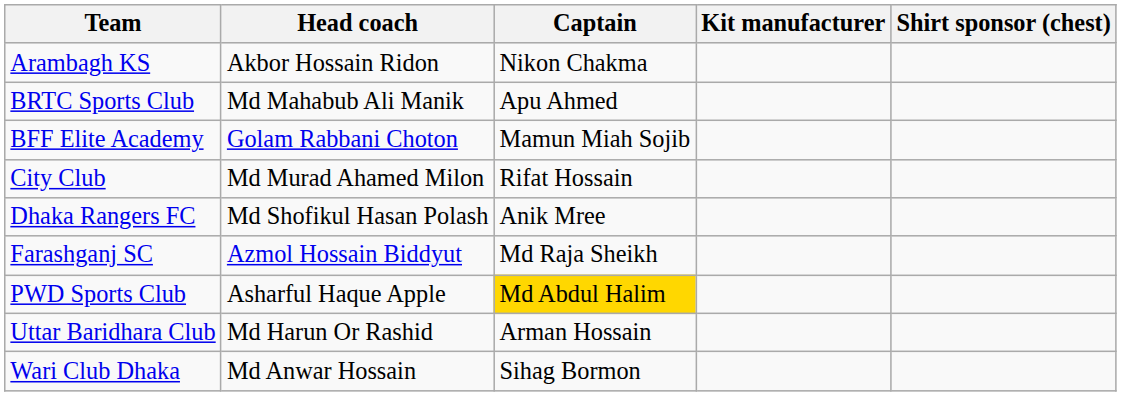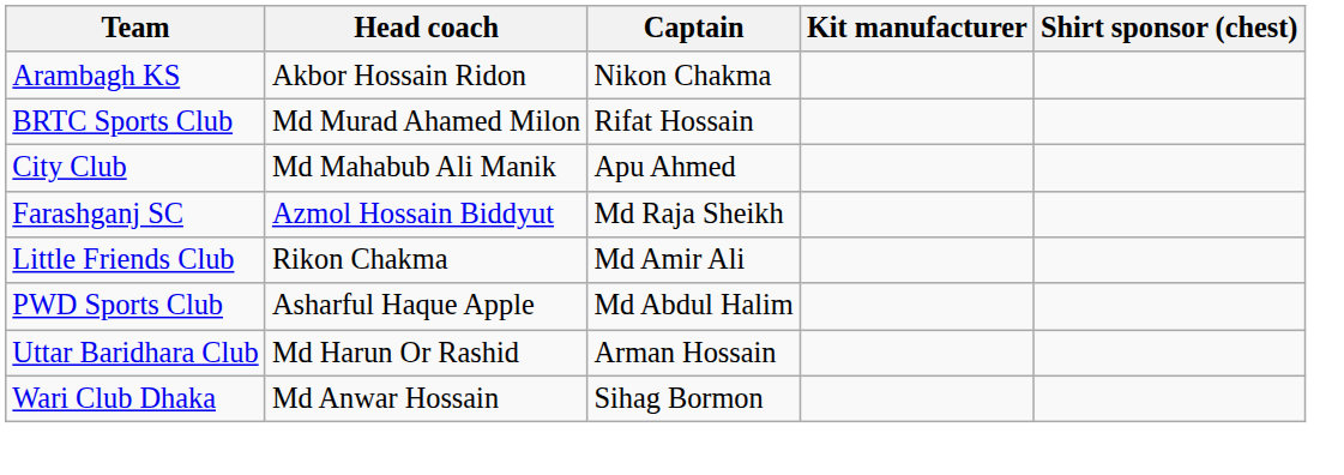BRTC Sports Club | Head coach: Md Mahabub Ali Manik -> Md Murad Ahamed Milon
BRTC Sports Club | Captain: Apu Ahmed -> Rifat Hossain
- row: BFF Elite Academy | Golam Rabbani Choton | Mamun Miah Sojib
City Club | Head coach: Md Murad Ahamed Milon -> Md Mahabub Ali Manik
City Club | Captain: Rifat Hossain -> Apu Ahmed
- row: Dhaka Rangers FC | Md Shofikul Hasan Polash | Anik Mree
+ row: Little Friends Club | Rikon Chakma | Md Amir Ali
PWD Sports Club | Captain: gold background -> no background
